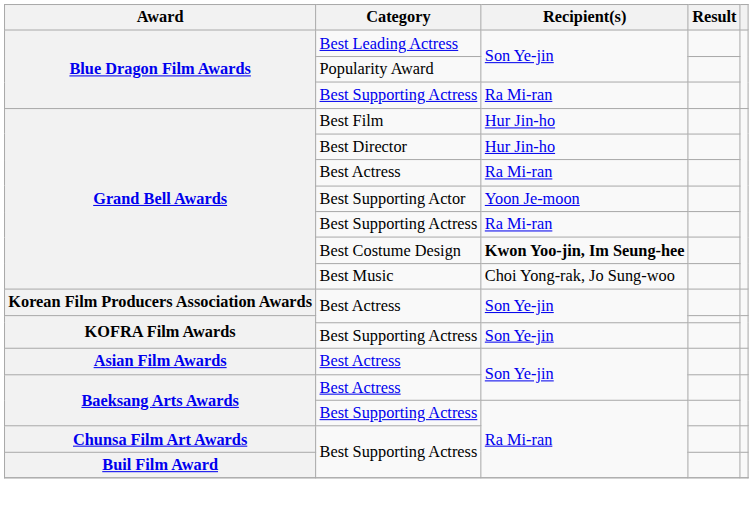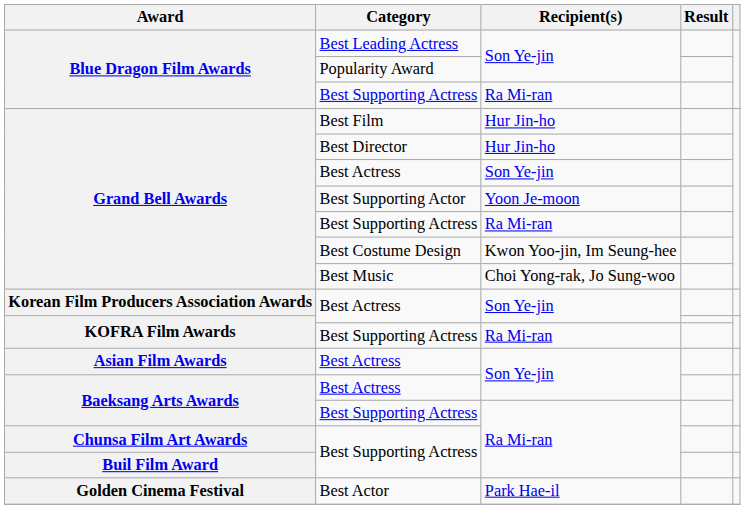Grand Bell Awards / Best Actress | Recipient(s): Ra Mi-ran -> Son Ye-jin
Best Costume Design | Recipient(s): bold -> normal
KOFRA Film Awards / Best Supporting Actress | Recipient(s): Son Ye-jin -> Ra Mi-ran
+ row: Golden Cinema Festival | Best Actor | Park Hae-il
